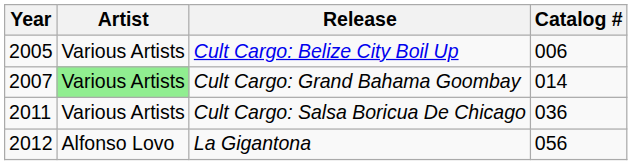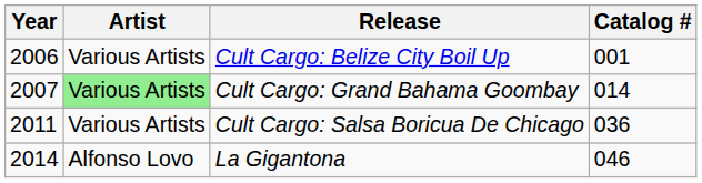Cult Cargo: Belize City Boil Up | Year: 2005 -> 2006
Cult Cargo: Belize City Boil Up | Catalog #: 006 -> 001
La Gigantona | Year: 2012 -> 2014
La Gigantona | Catalog #: 056 -> 046
